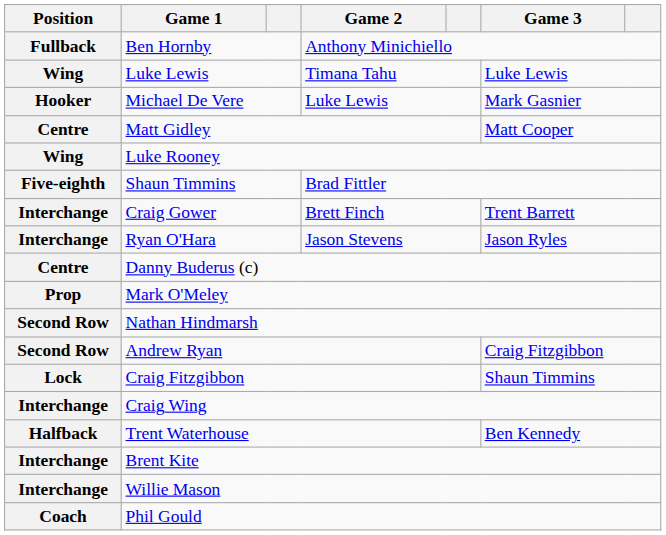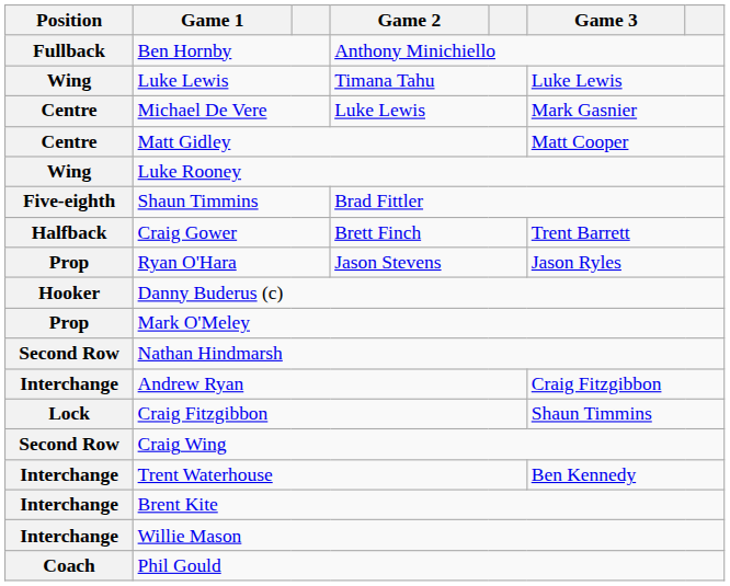Michael De Vere | Position: Hooker -> Centre
Craig Gower | Position: Interchange -> Halfback
Ryan O'Hara | Position: Interchange -> Prop
Danny Buderus (c) | Position: Centre -> Hooker
Andrew Ryan | Position: Second Row -> Interchange
Craig Wing | Position: Interchange -> Second Row
Trent Waterhouse | Position: Halfback -> Interchange
